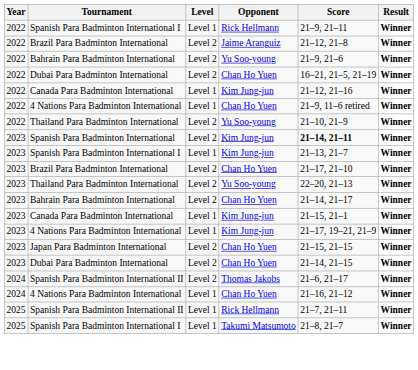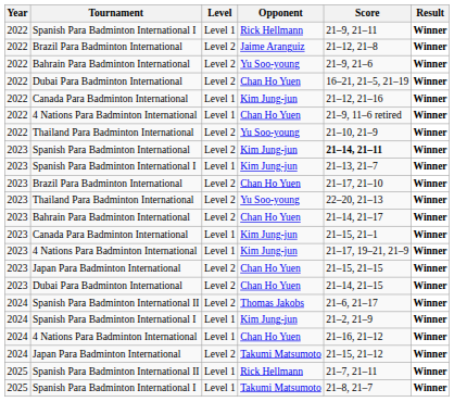+ row: 2024 | Spanish Para Badminton International I | Level 1 | Kim Jung-jun | 21–2, 21–9 | Winner
+ row: 2024 | Japan Para Badminton International | Level 2 | Takumi Matsumoto | 21–15, 21–12 | Winner
